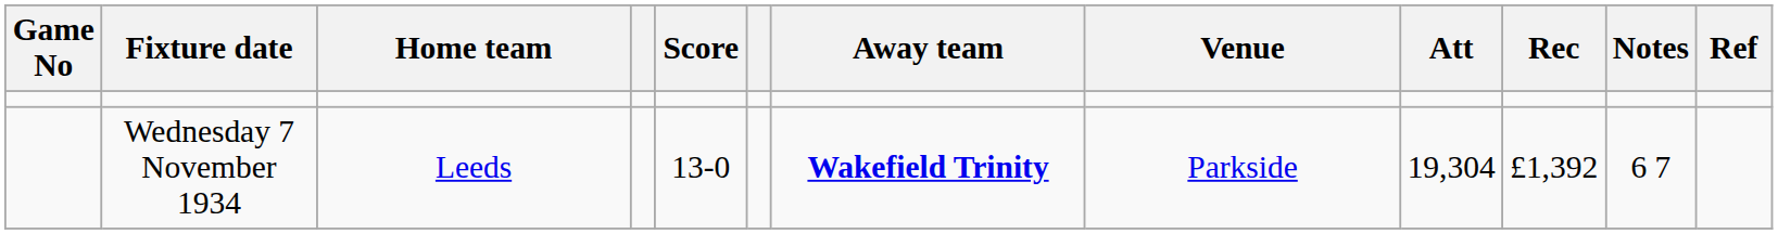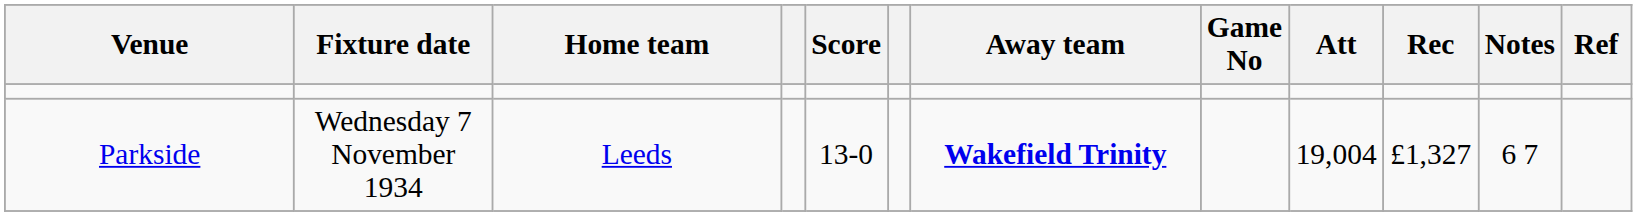columns swapped: Game No <-> Venue
Wednesday 7 November 1934 | Att: 19,304 -> 19,004
Wednesday 7 November 1934 | Rec: £1,392 -> £1,327
